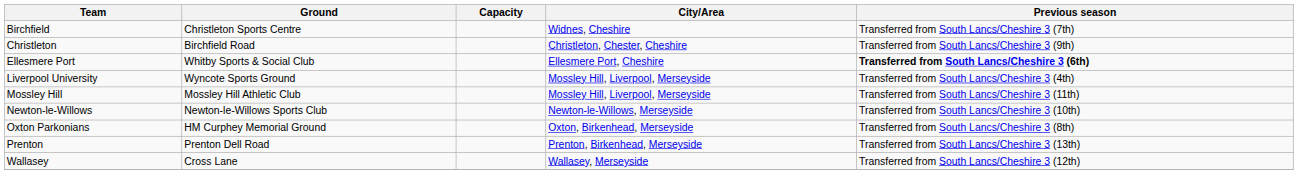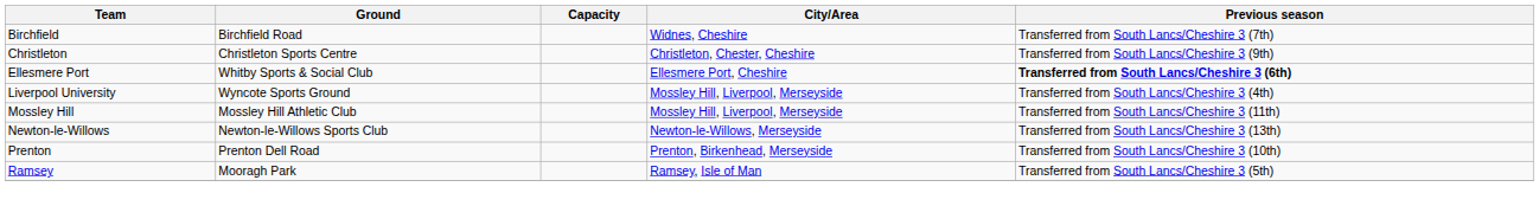Birchfield | Ground: Christleton Sports Centre -> Birchfield Road
Christleton | Ground: Birchfield Road -> Christleton Sports Centre
Newton-le-Willows | Previous season: Transferred from South Lancs/Cheshire 3 (10th) -> Transferred from South Lancs/Cheshire 3 (13th)
- row: Oxton Parkonians | HM Curphey Memorial Ground | Oxton, Birkenhead, Merseyside | Transferred from South Lancs/Cheshire 3 (8th)
Prenton | Previous season: Transferred from South Lancs/Cheshire 3 (13th) -> Transferred from South Lancs/Cheshire 3 (10th)
+ row: Ramsey | Mooragh Park | Ramsey, Isle of Man | Transferred from South Lancs/Cheshire 3 (5th)
- row: Wallasey | Cross Lane | Wallasey, Merseyside | Transferred from South Lancs/Cheshire 3 (12th)
